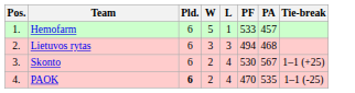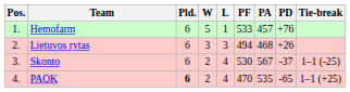+ column: PD | +76 | +26 | -37 | -65
Skonto | Tie-break: 1–1 (+25) -> 1–1 (-25)
PAOK | Tie-break: 1–1 (-25) -> 1–1 (+25)
